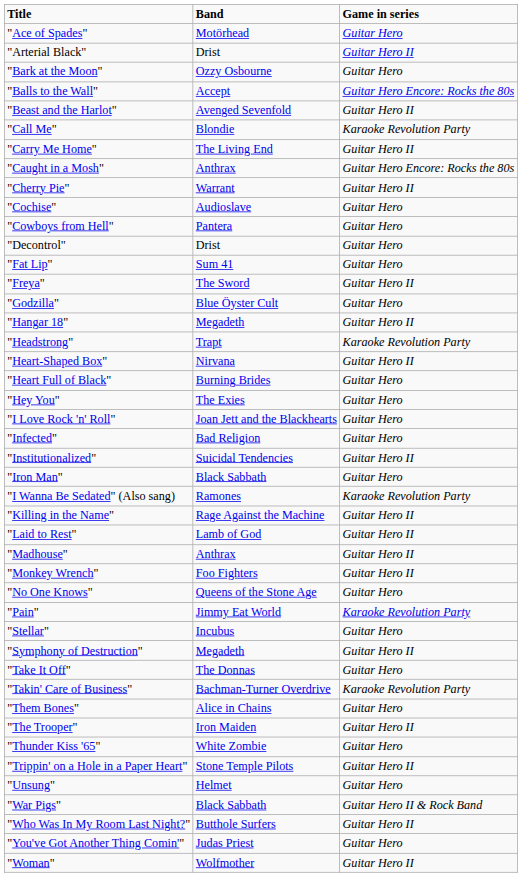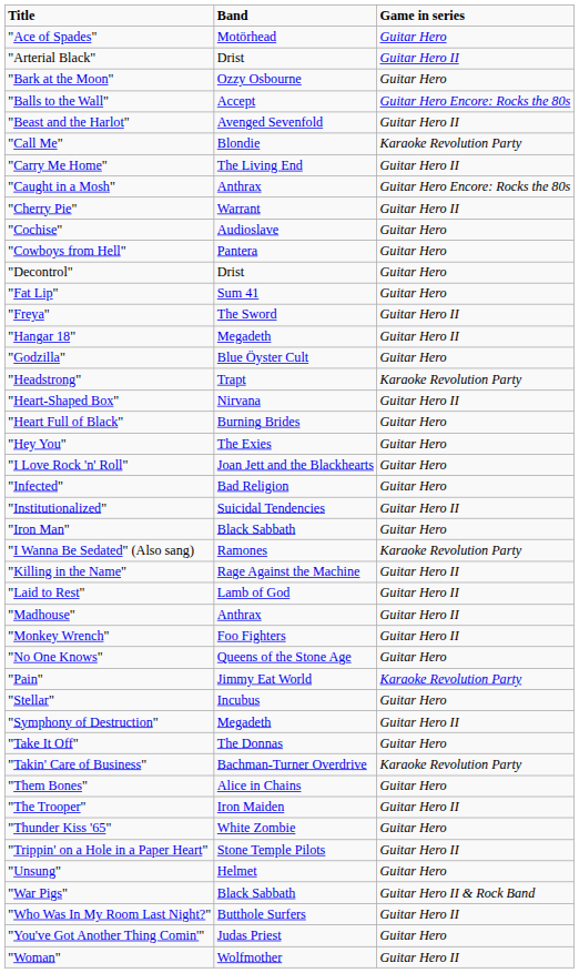rows swapped: "Godzilla" <-> "Hangar 18"
